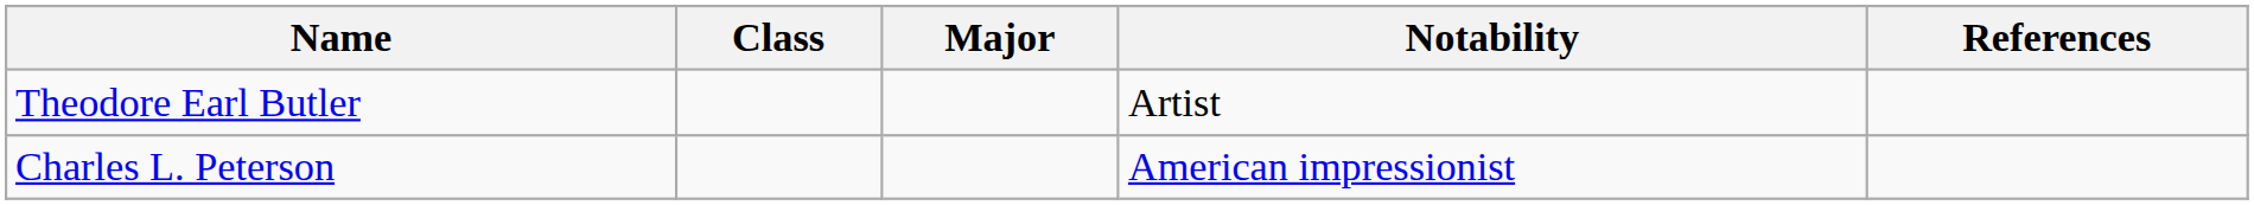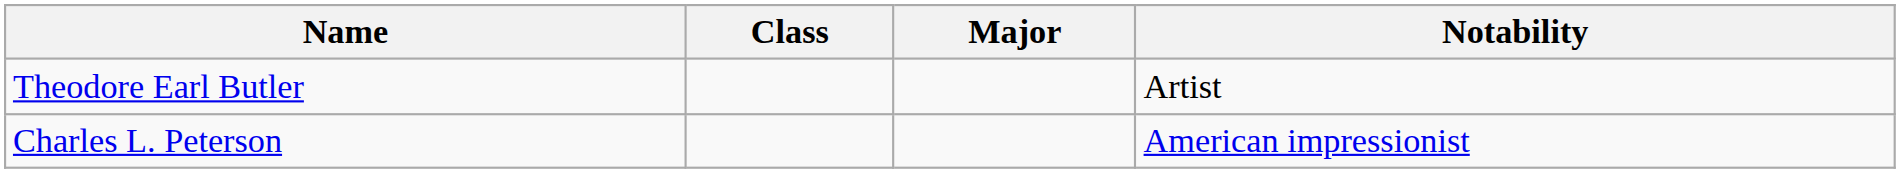- column: References
